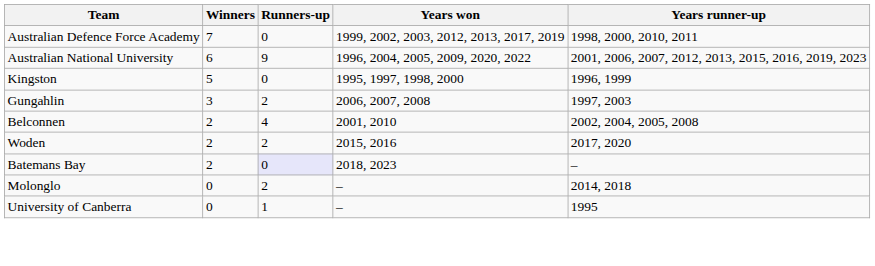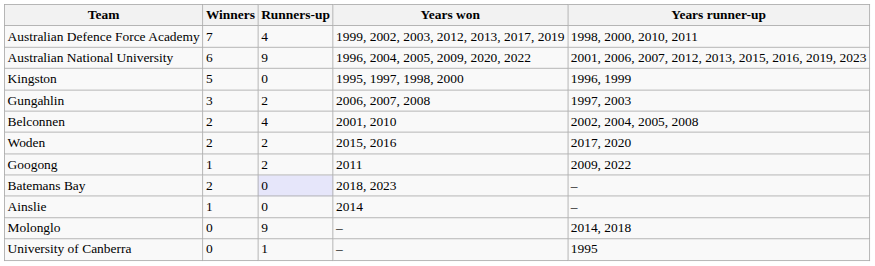Australian Defence Force Academy | Runners-up: 0 -> 4
+ row: Googong | 1 | 2 | 2011 | 2009, 2022
+ row: Ainslie | 1 | 0 | 2014 | –
Molonglo | Runners-up: 2 -> 9
